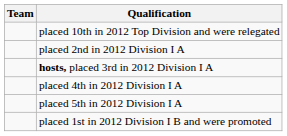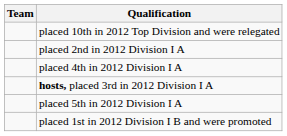rows swapped: hosts, placed 3rd in 2012 Division I A <-> placed 4th in 2012 Division I A
